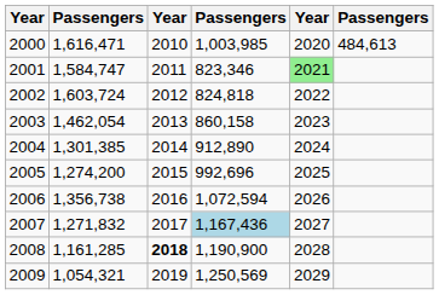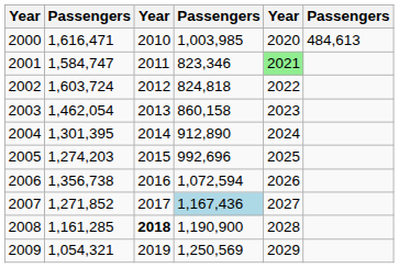2004 | column 2: 1,301,385 -> 1,301,395
2005 | column 2: 1,274,200 -> 1,274,203
2007 | column 2: 1,271,832 -> 1,271,852
